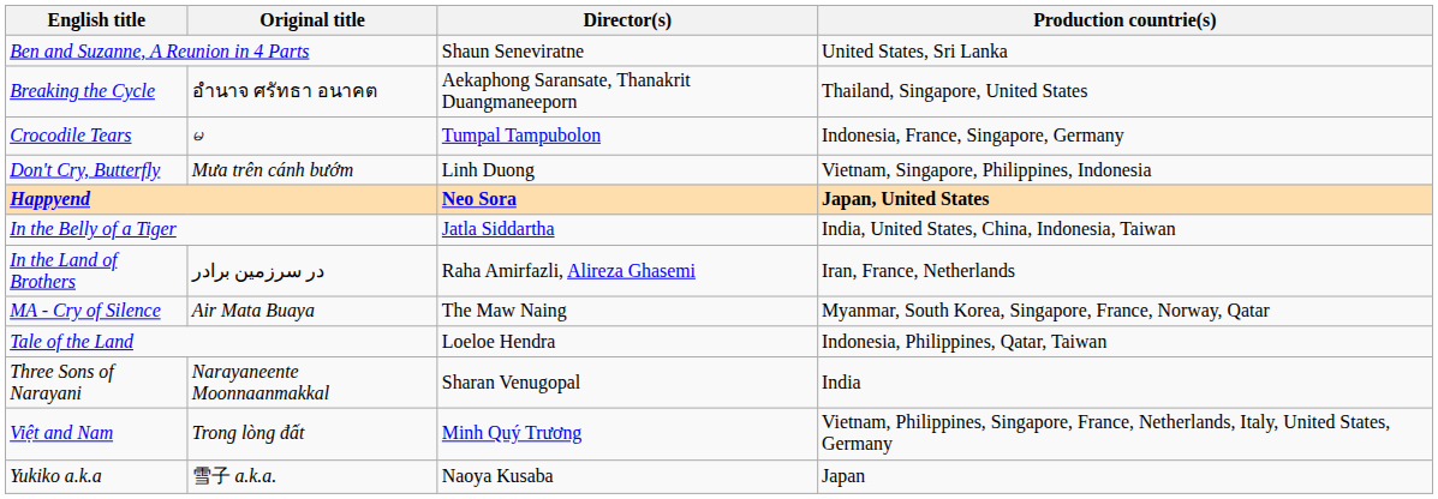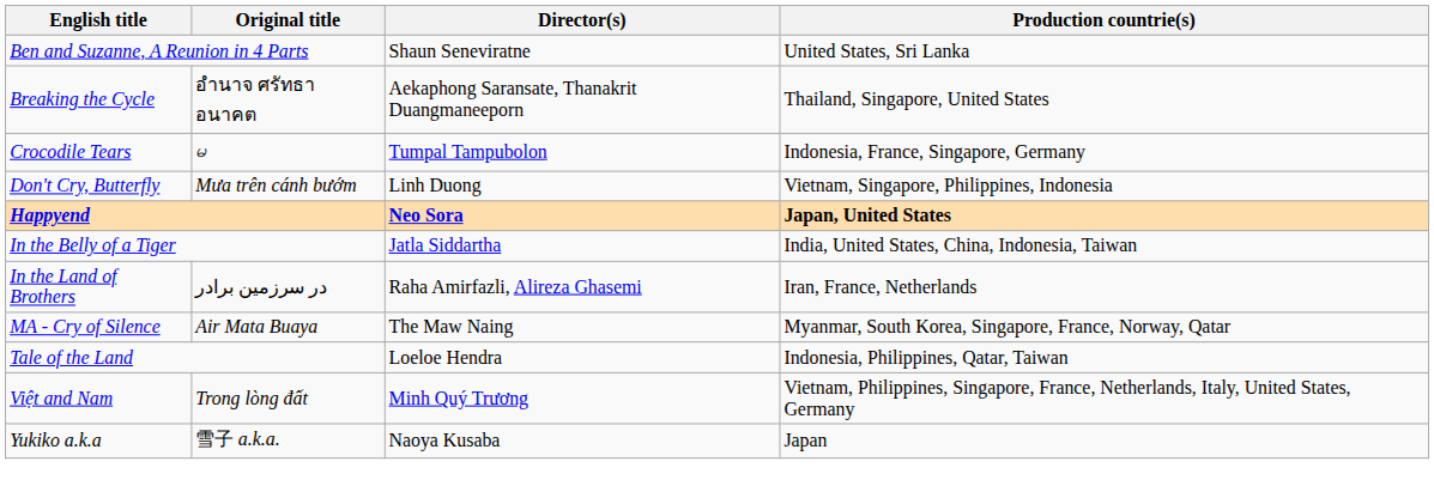- row: Three Sons of Narayani | Narayaneente Moonnaanmakkal | Sharan Venugopal | India
